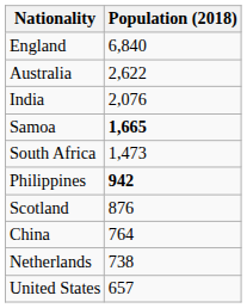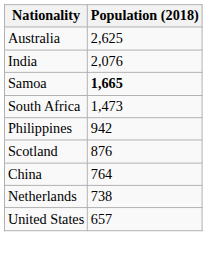- row: England | 6,840
Australia | Population (2018): 2,622 -> 2,625
Philippines | Population (2018): bold -> normal
